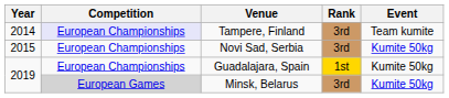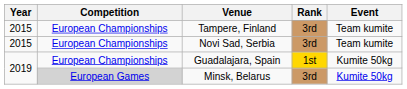Tampere, Finland | Year: 2014 -> 2015
Tampere, Finland | Competition: lavender background -> no background
Novi Sad, Serbia | Event: Kumite 50kg -> Team kumite
